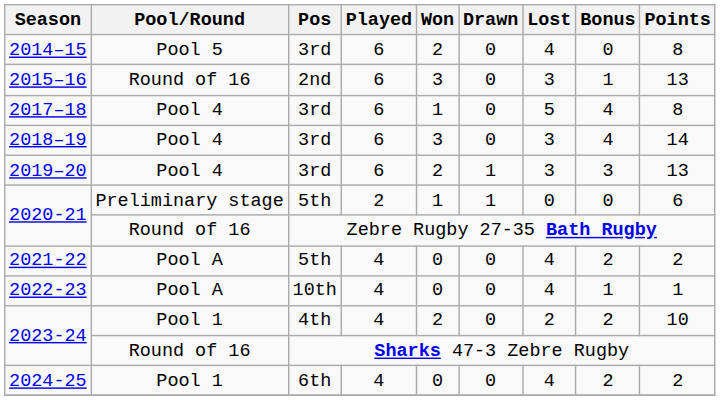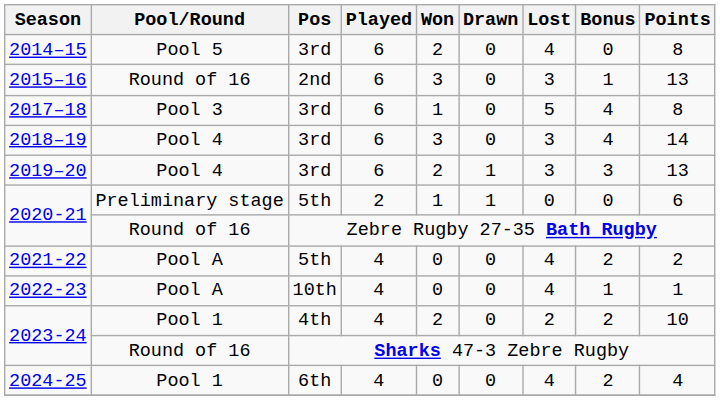2017–18 | Pool/Round: Pool 4 -> Pool 3
2024-25 | Points: 2 -> 4
